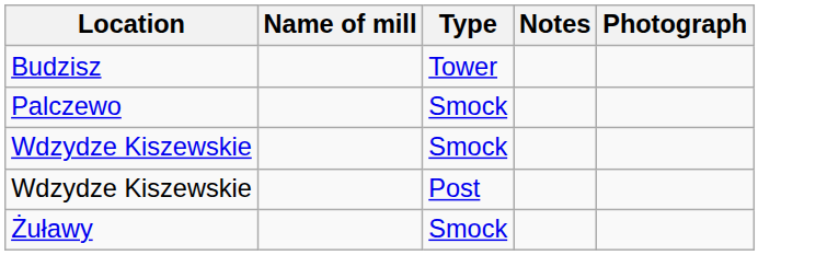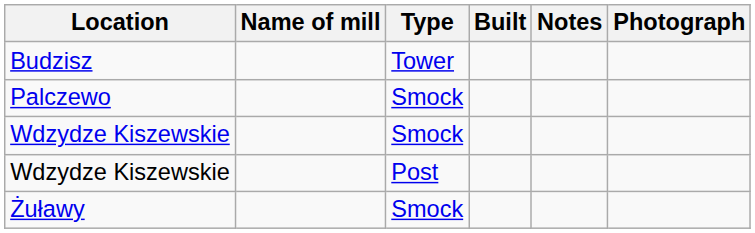+ column: Built
